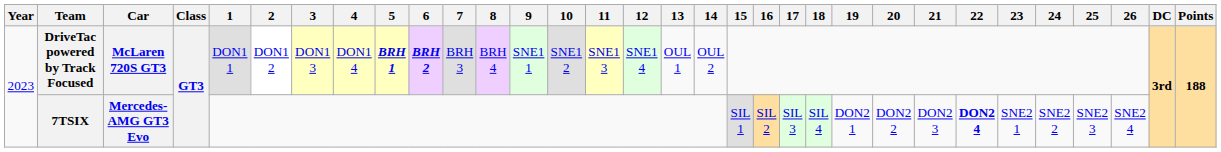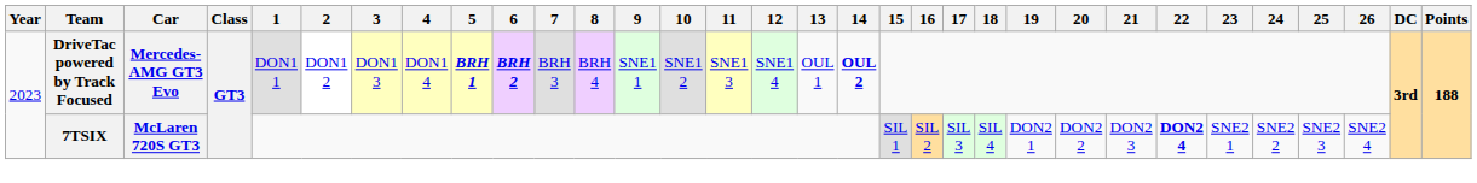DriveTac powered by Track Focused | Car: McLaren 720S GT3 -> Mercedes-AMG GT3 Evo
DriveTac powered by Track Focused | 14: normal -> bold
7TSIX | Car: Mercedes-AMG GT3 Evo -> McLaren 720S GT3
